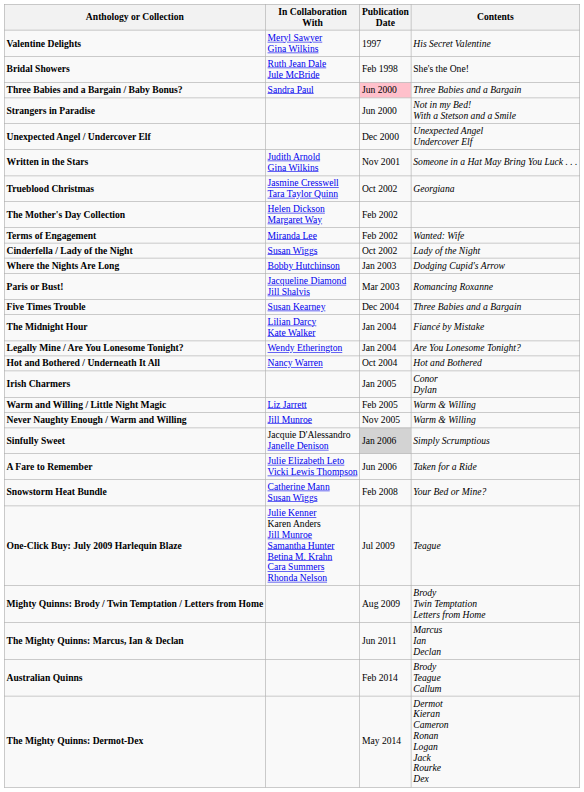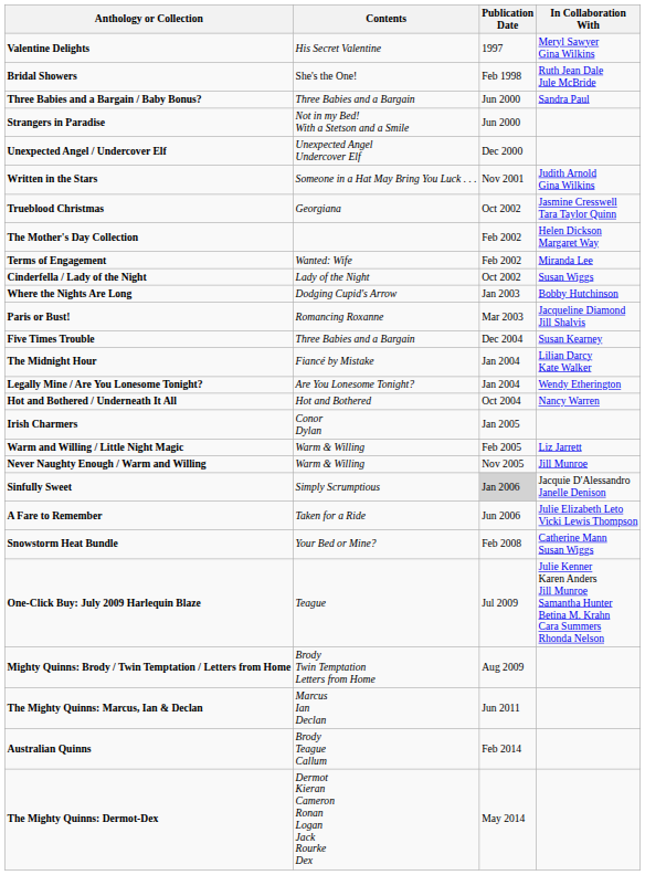columns swapped: Contents <-> In Collaboration With
Three Babies and a Bargain / Baby Bonus? | Publication Date: pink background -> no background
